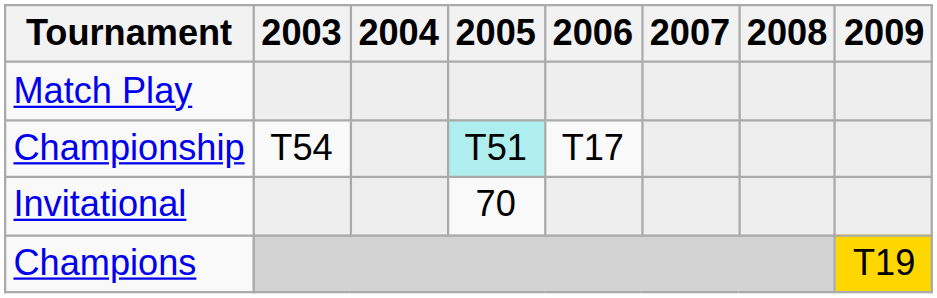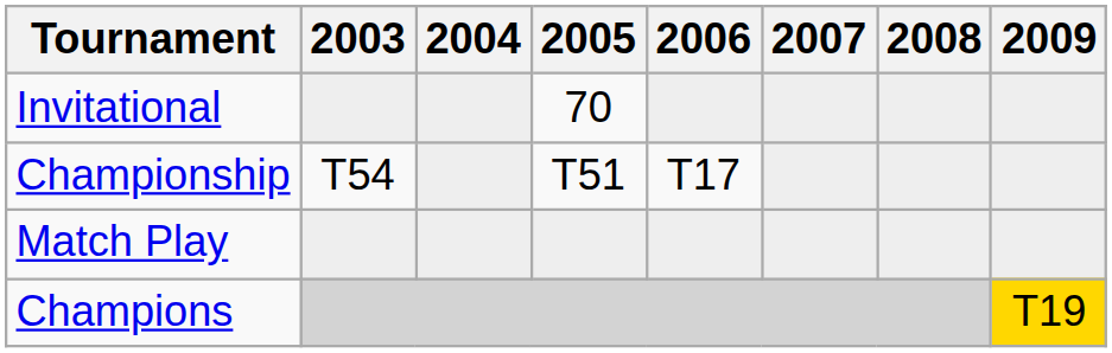rows swapped: Match Play <-> Invitational
Championship | 2005: paleturquoise background -> no background
